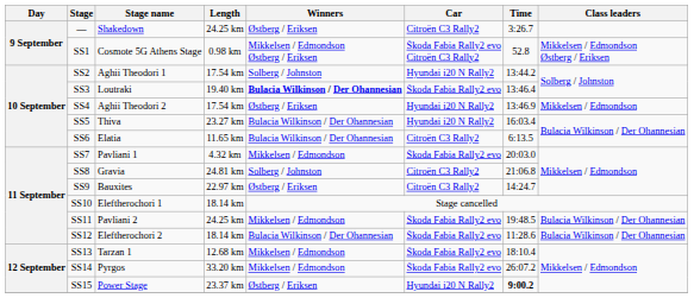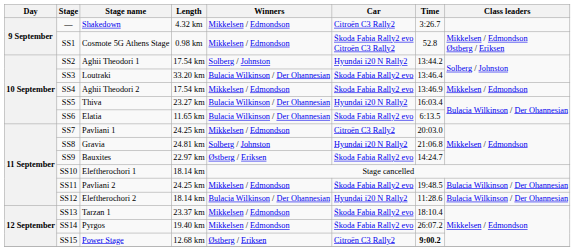— | Length: 24.25 km -> 4.32 km
— | Winners: Østberg / Eriksen -> Mikkelsen / Edmondson
SS1 | Winners: Mikkelsen / Edmondson Østberg / Eriksen -> Mikkelsen / Edmondson
SS3 | Length: 19.40 km -> 33.20 km
SS3 | Winners: bold -> normal
SS4 | Winners: Østberg / Eriksen -> Mikkelsen / Edmondson
SS4 | Car: Hyundai i20 N Rally2 -> Škoda Fabia Rally2 evo
SS6 | Car: Citroën C3 Rally2 -> Škoda Fabia Rally2 evo
SS7 | Length: 4.32 km -> 24.25 km
SS7 | Car: Škoda Fabia Rally2 evo -> Citroën C3 Rally2
SS8 | Car: Citroën C3 Rally2 -> Hyundai i20 N Rally2
SS9 | Car: Citroën C3 Rally2 -> Škoda Fabia Rally2 evo
SS12 | Car: Škoda Fabia Rally2 evo -> Hyundai i20 N Rally2
SS13 | Length: 12.68 km -> 23.37 km
SS14 | Length: 33.20 km -> 19.40 km
SS15 | Length: 23.37 km -> 12.68 km
SS15 | Car: Hyundai i20 N Rally2 -> Citroën C3 Rally2
